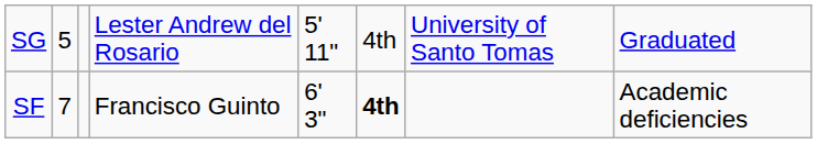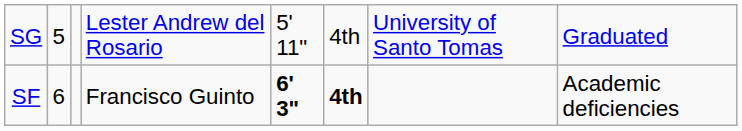SF | column 2: 7 -> 6
SF | column 5: normal -> bold
